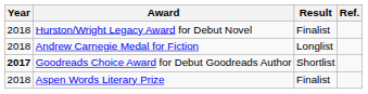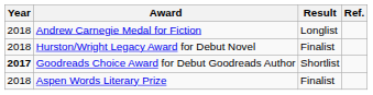rows swapped: Hurston/Wright Legacy Award for Debut Novel <-> Andrew Carnegie Medal for Fiction
